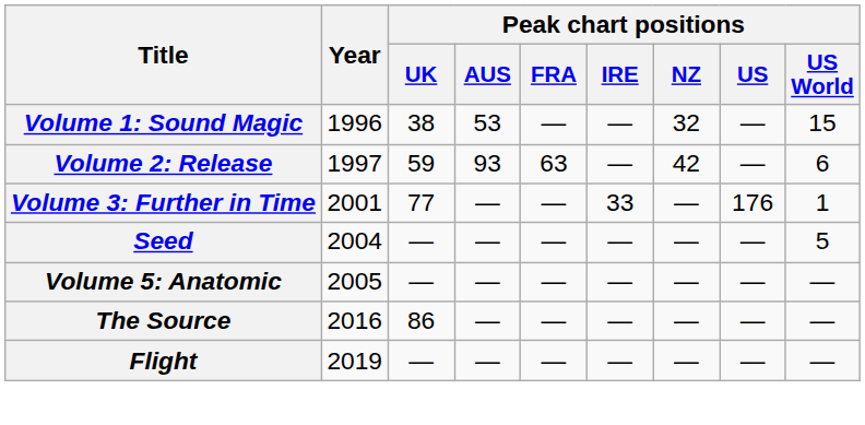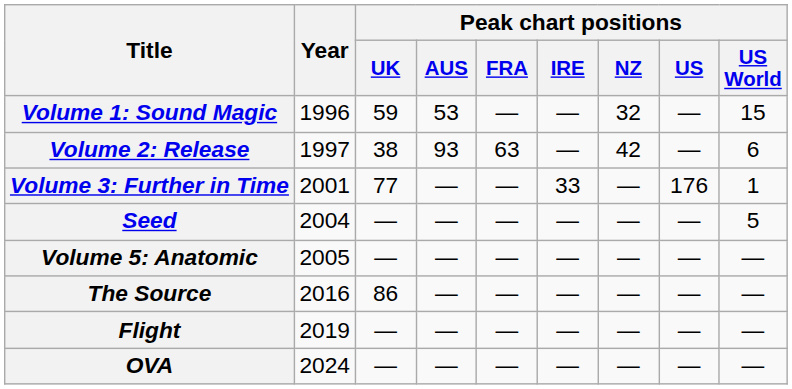Volume 1: Sound Magic | Peak chart positions / UK: 38 -> 59
Volume 2: Release | Peak chart positions / UK: 59 -> 38
+ row: OVA | 2024 | — | — | — | — | — | — | —
